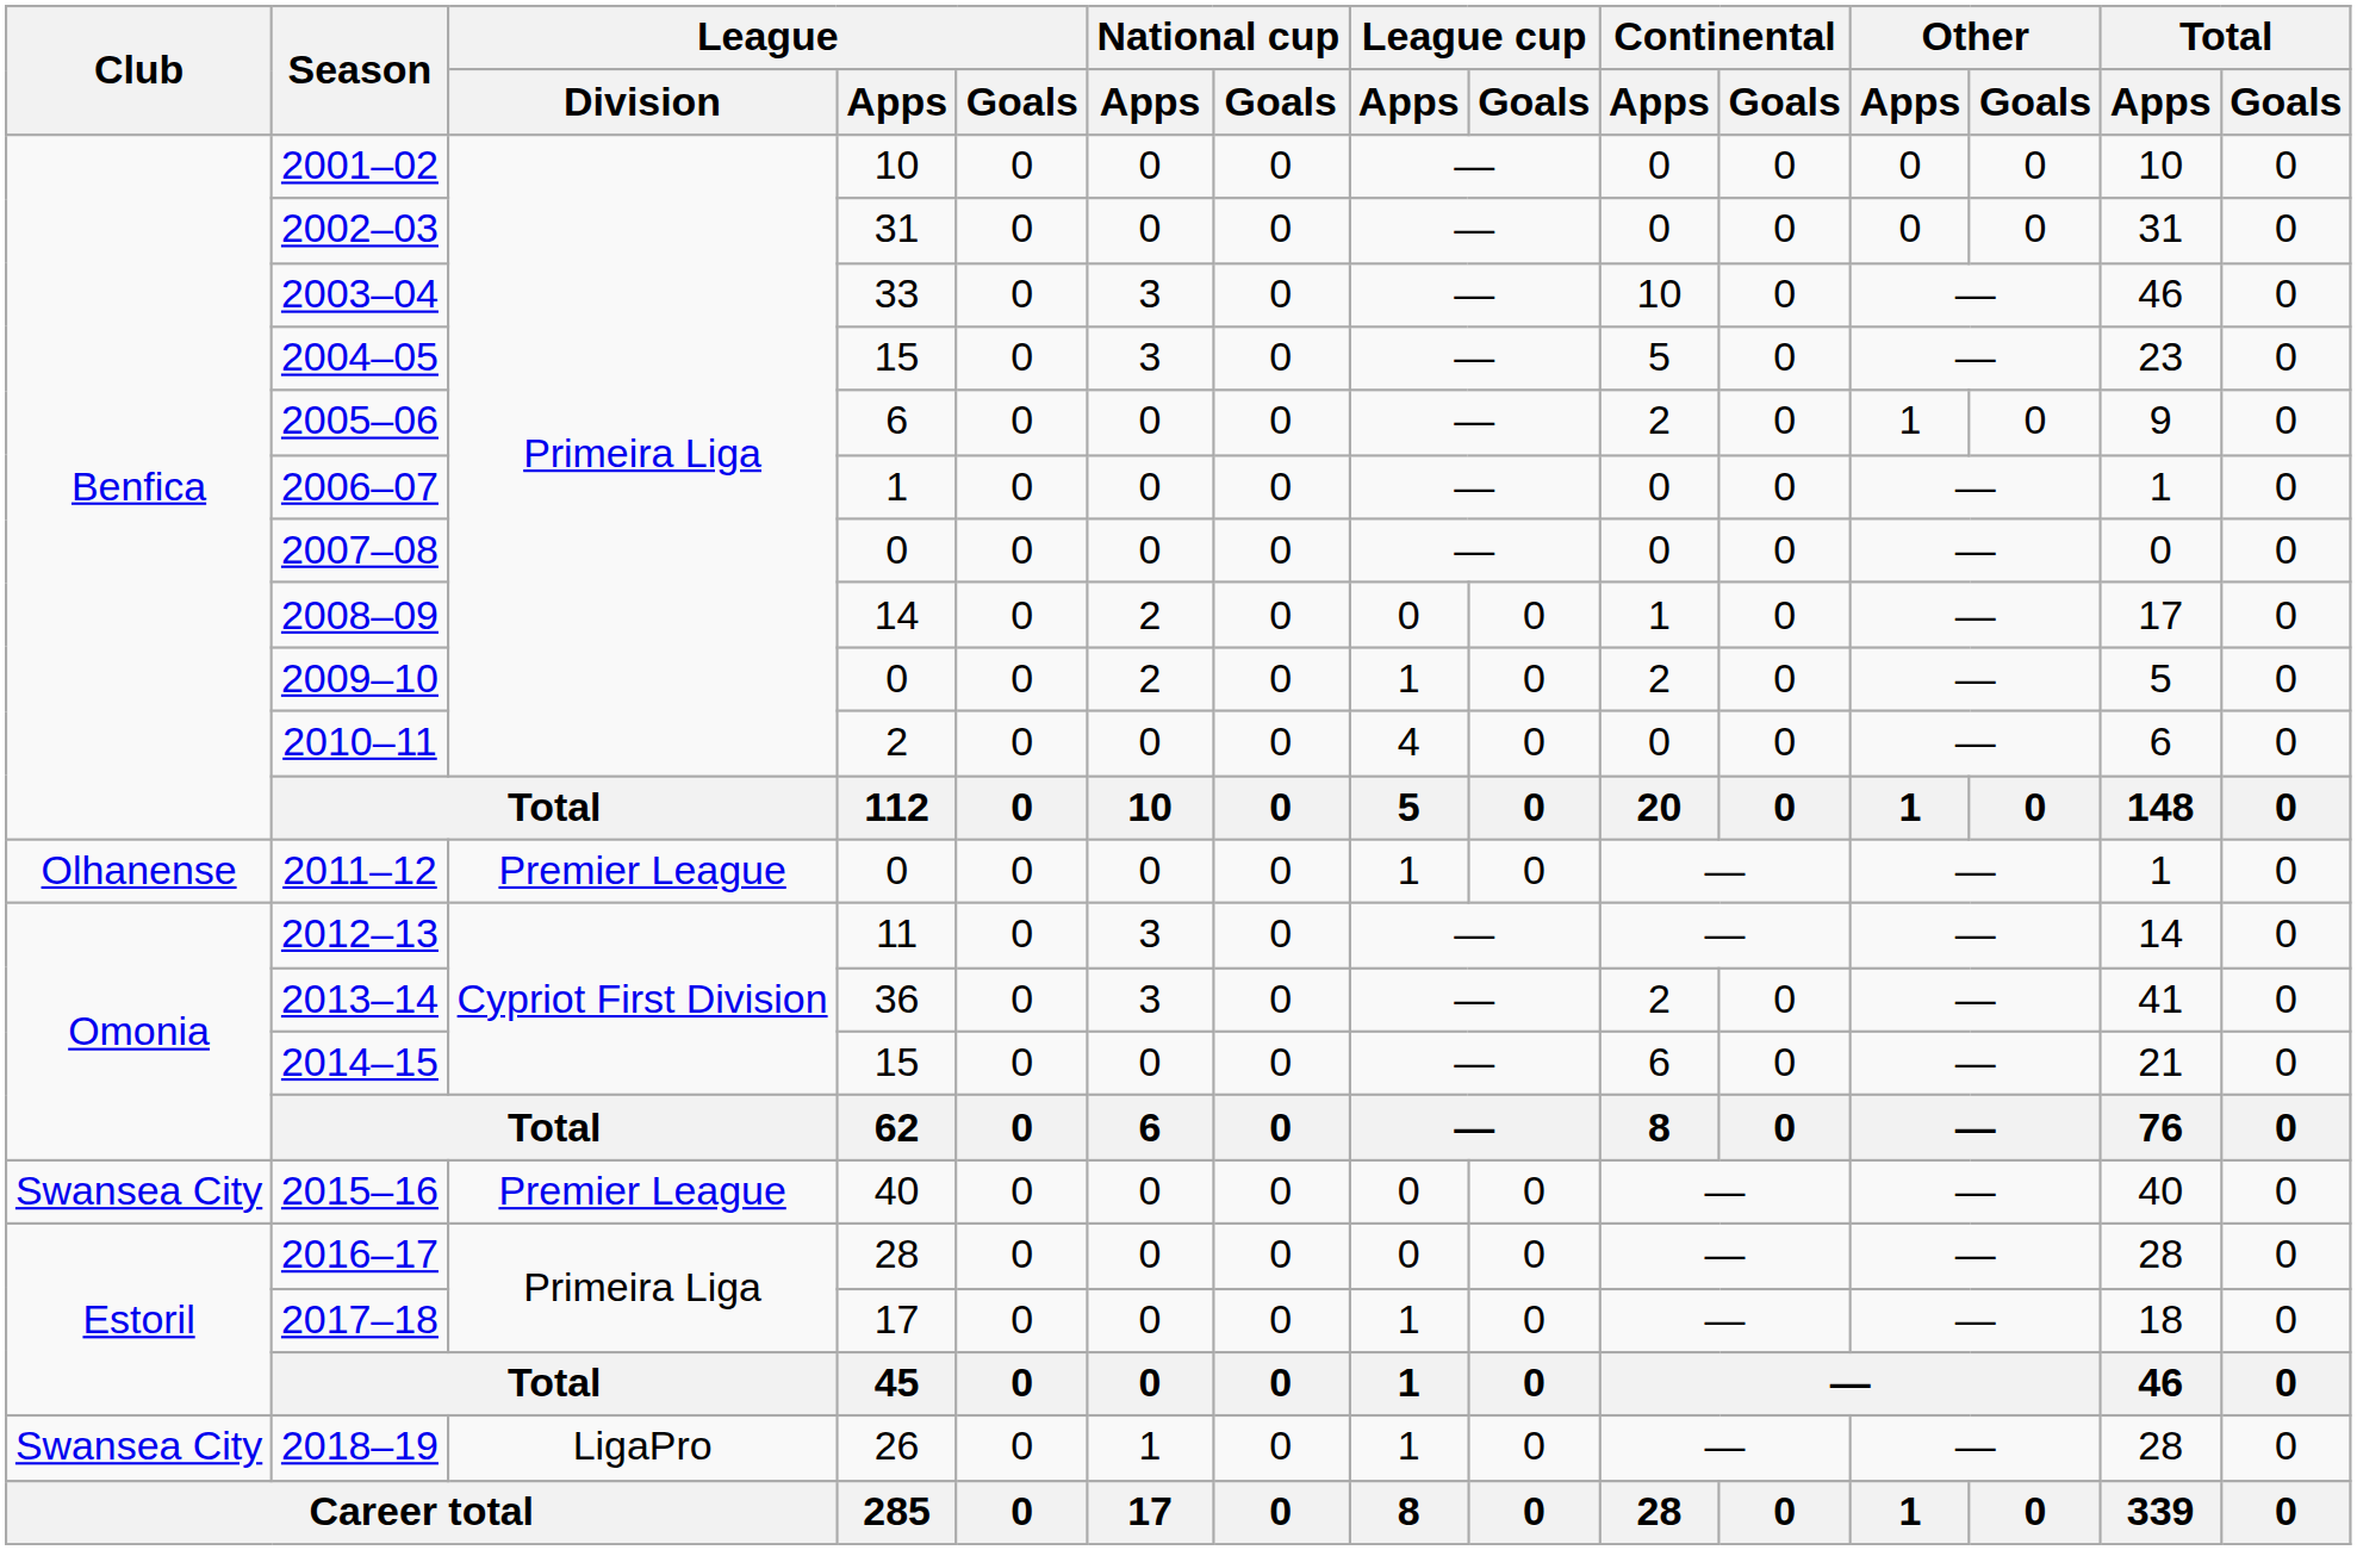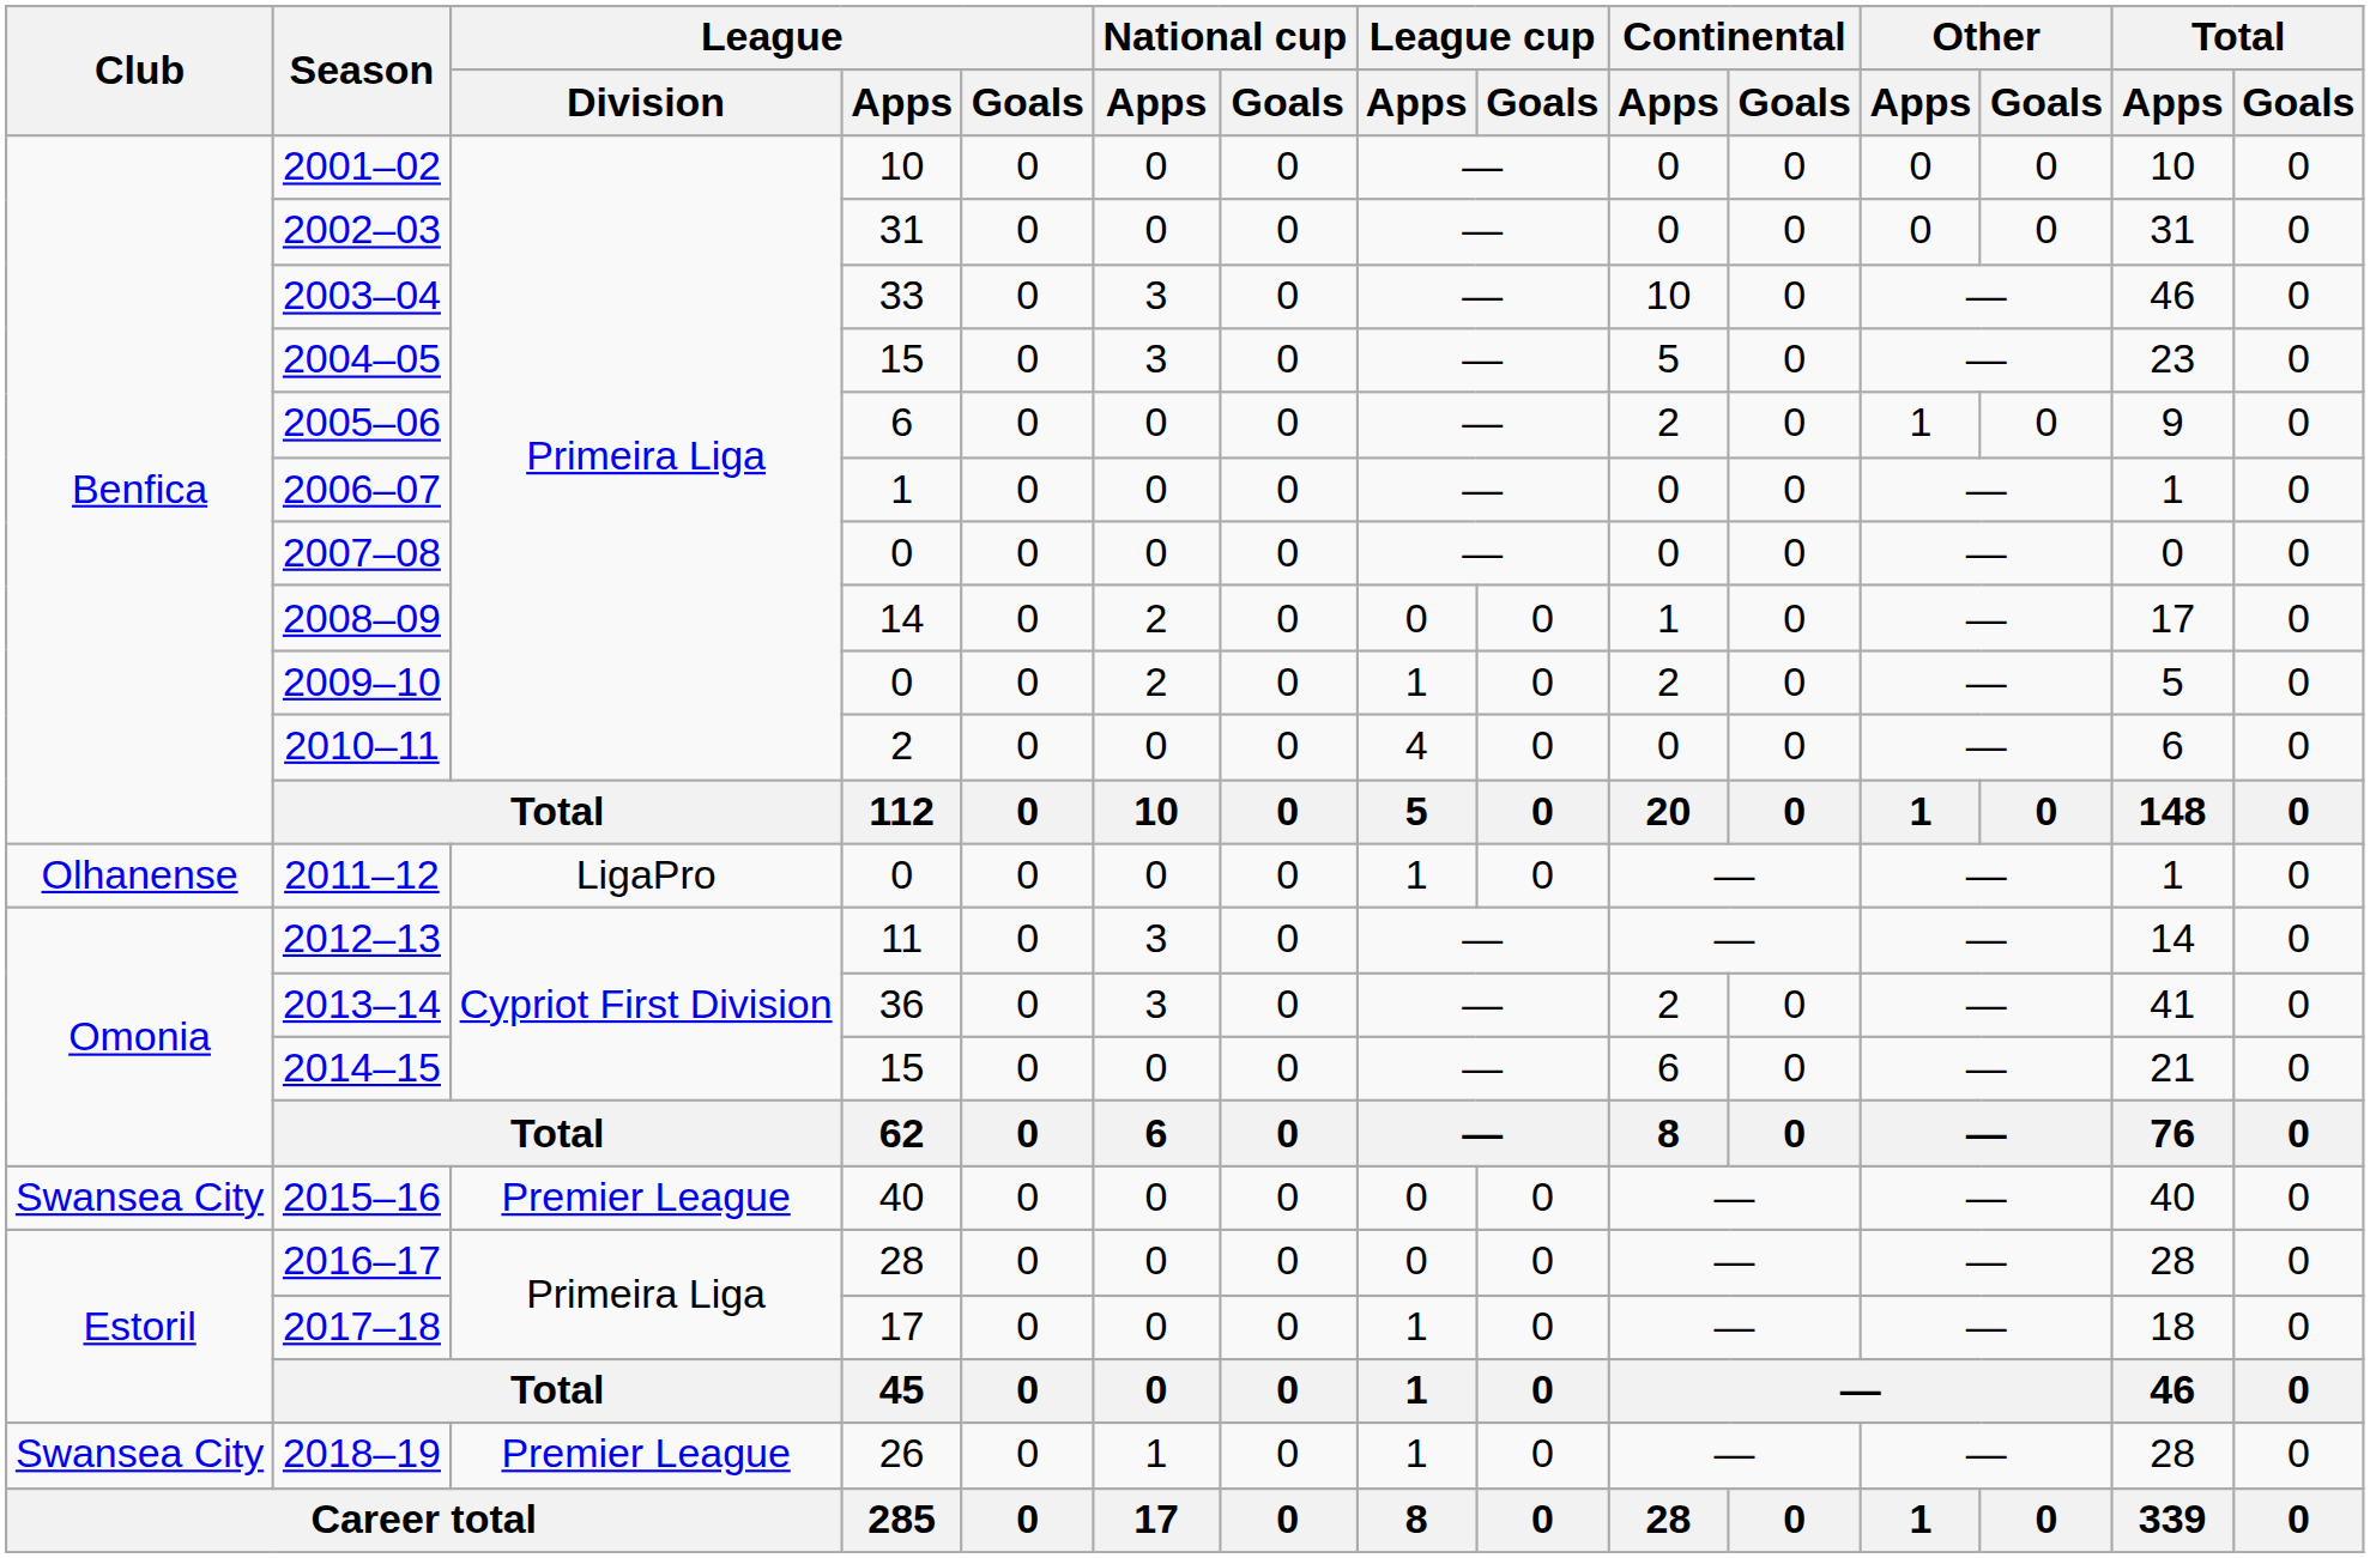2011–12 | League / Division: Premier League -> LigaPro
2018–19 | League / Division: LigaPro -> Premier League
